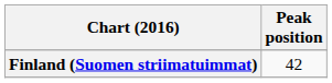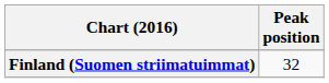Finland (Suomen striimatuimmat) | Peak position: 42 -> 32
